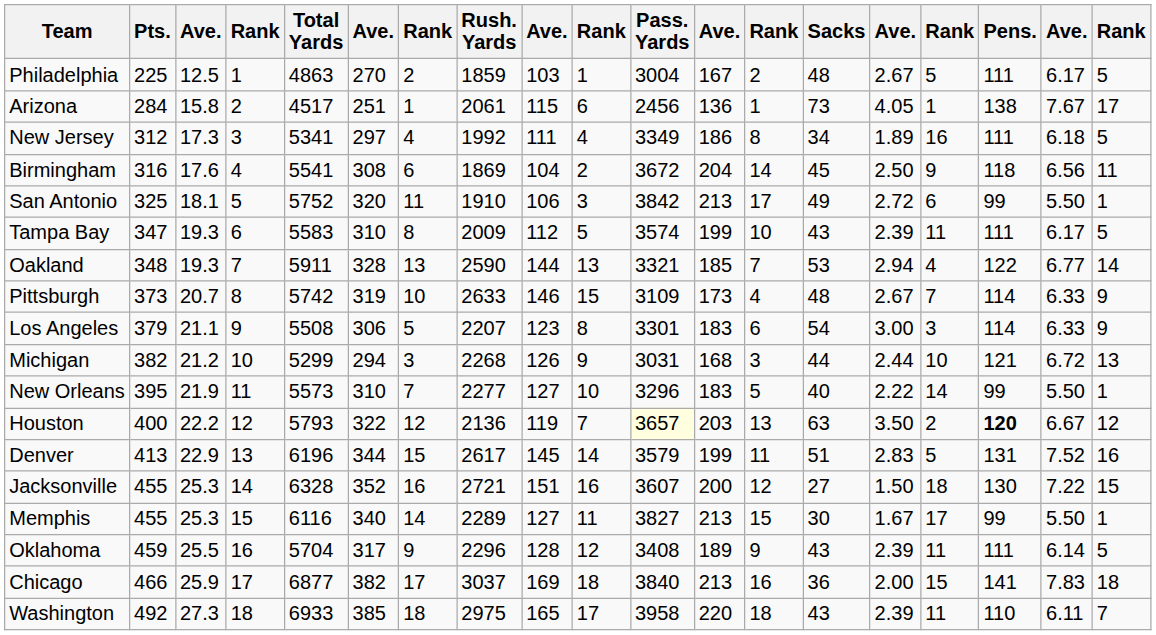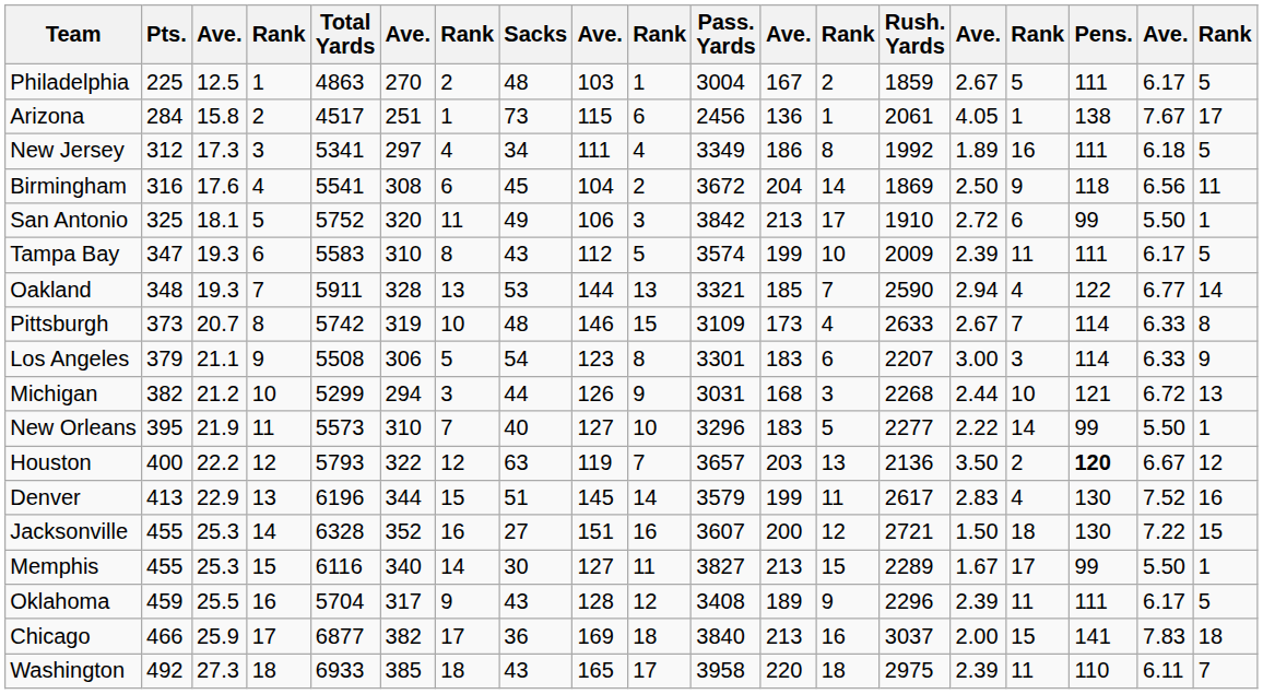columns swapped: Rush. Yards <-> Sacks
Pittsburgh | column 19: 9 -> 8
Houston | Pass. Yards: lightyellow background -> no background
Denver | column 16: 5 -> 4
Denver | Pens.: 131 -> 130
Oklahoma | column 18: 6.14 -> 6.17
